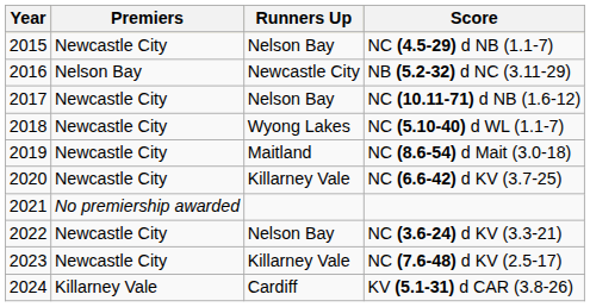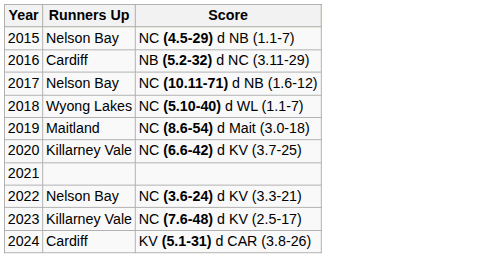- column: Premiers | Newcastle City | Nelson Bay | Newcastle City | Newcastle City | Newcastle City | Newcastle City | No premiership awarded | Newcastle City | Newcastle City | Killarney Vale
NB (5.2-32) d NC (3.11-29) | Runners Up: Newcastle City -> Cardiff
